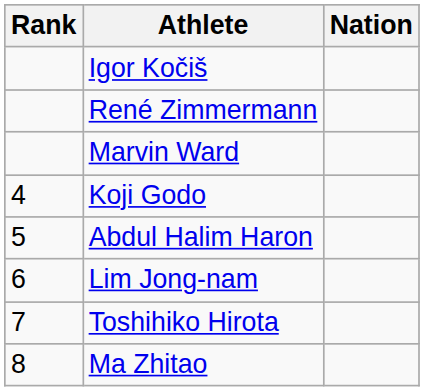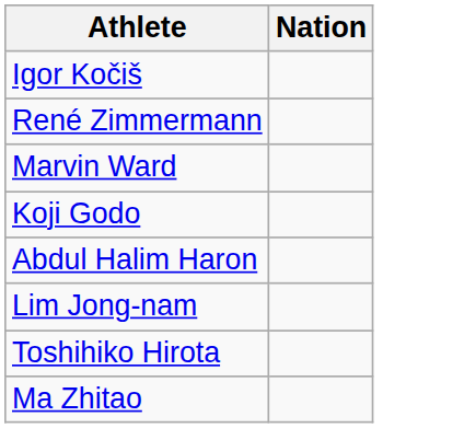- column: Rank | 4 | 5 | 6 | 7 | 8
